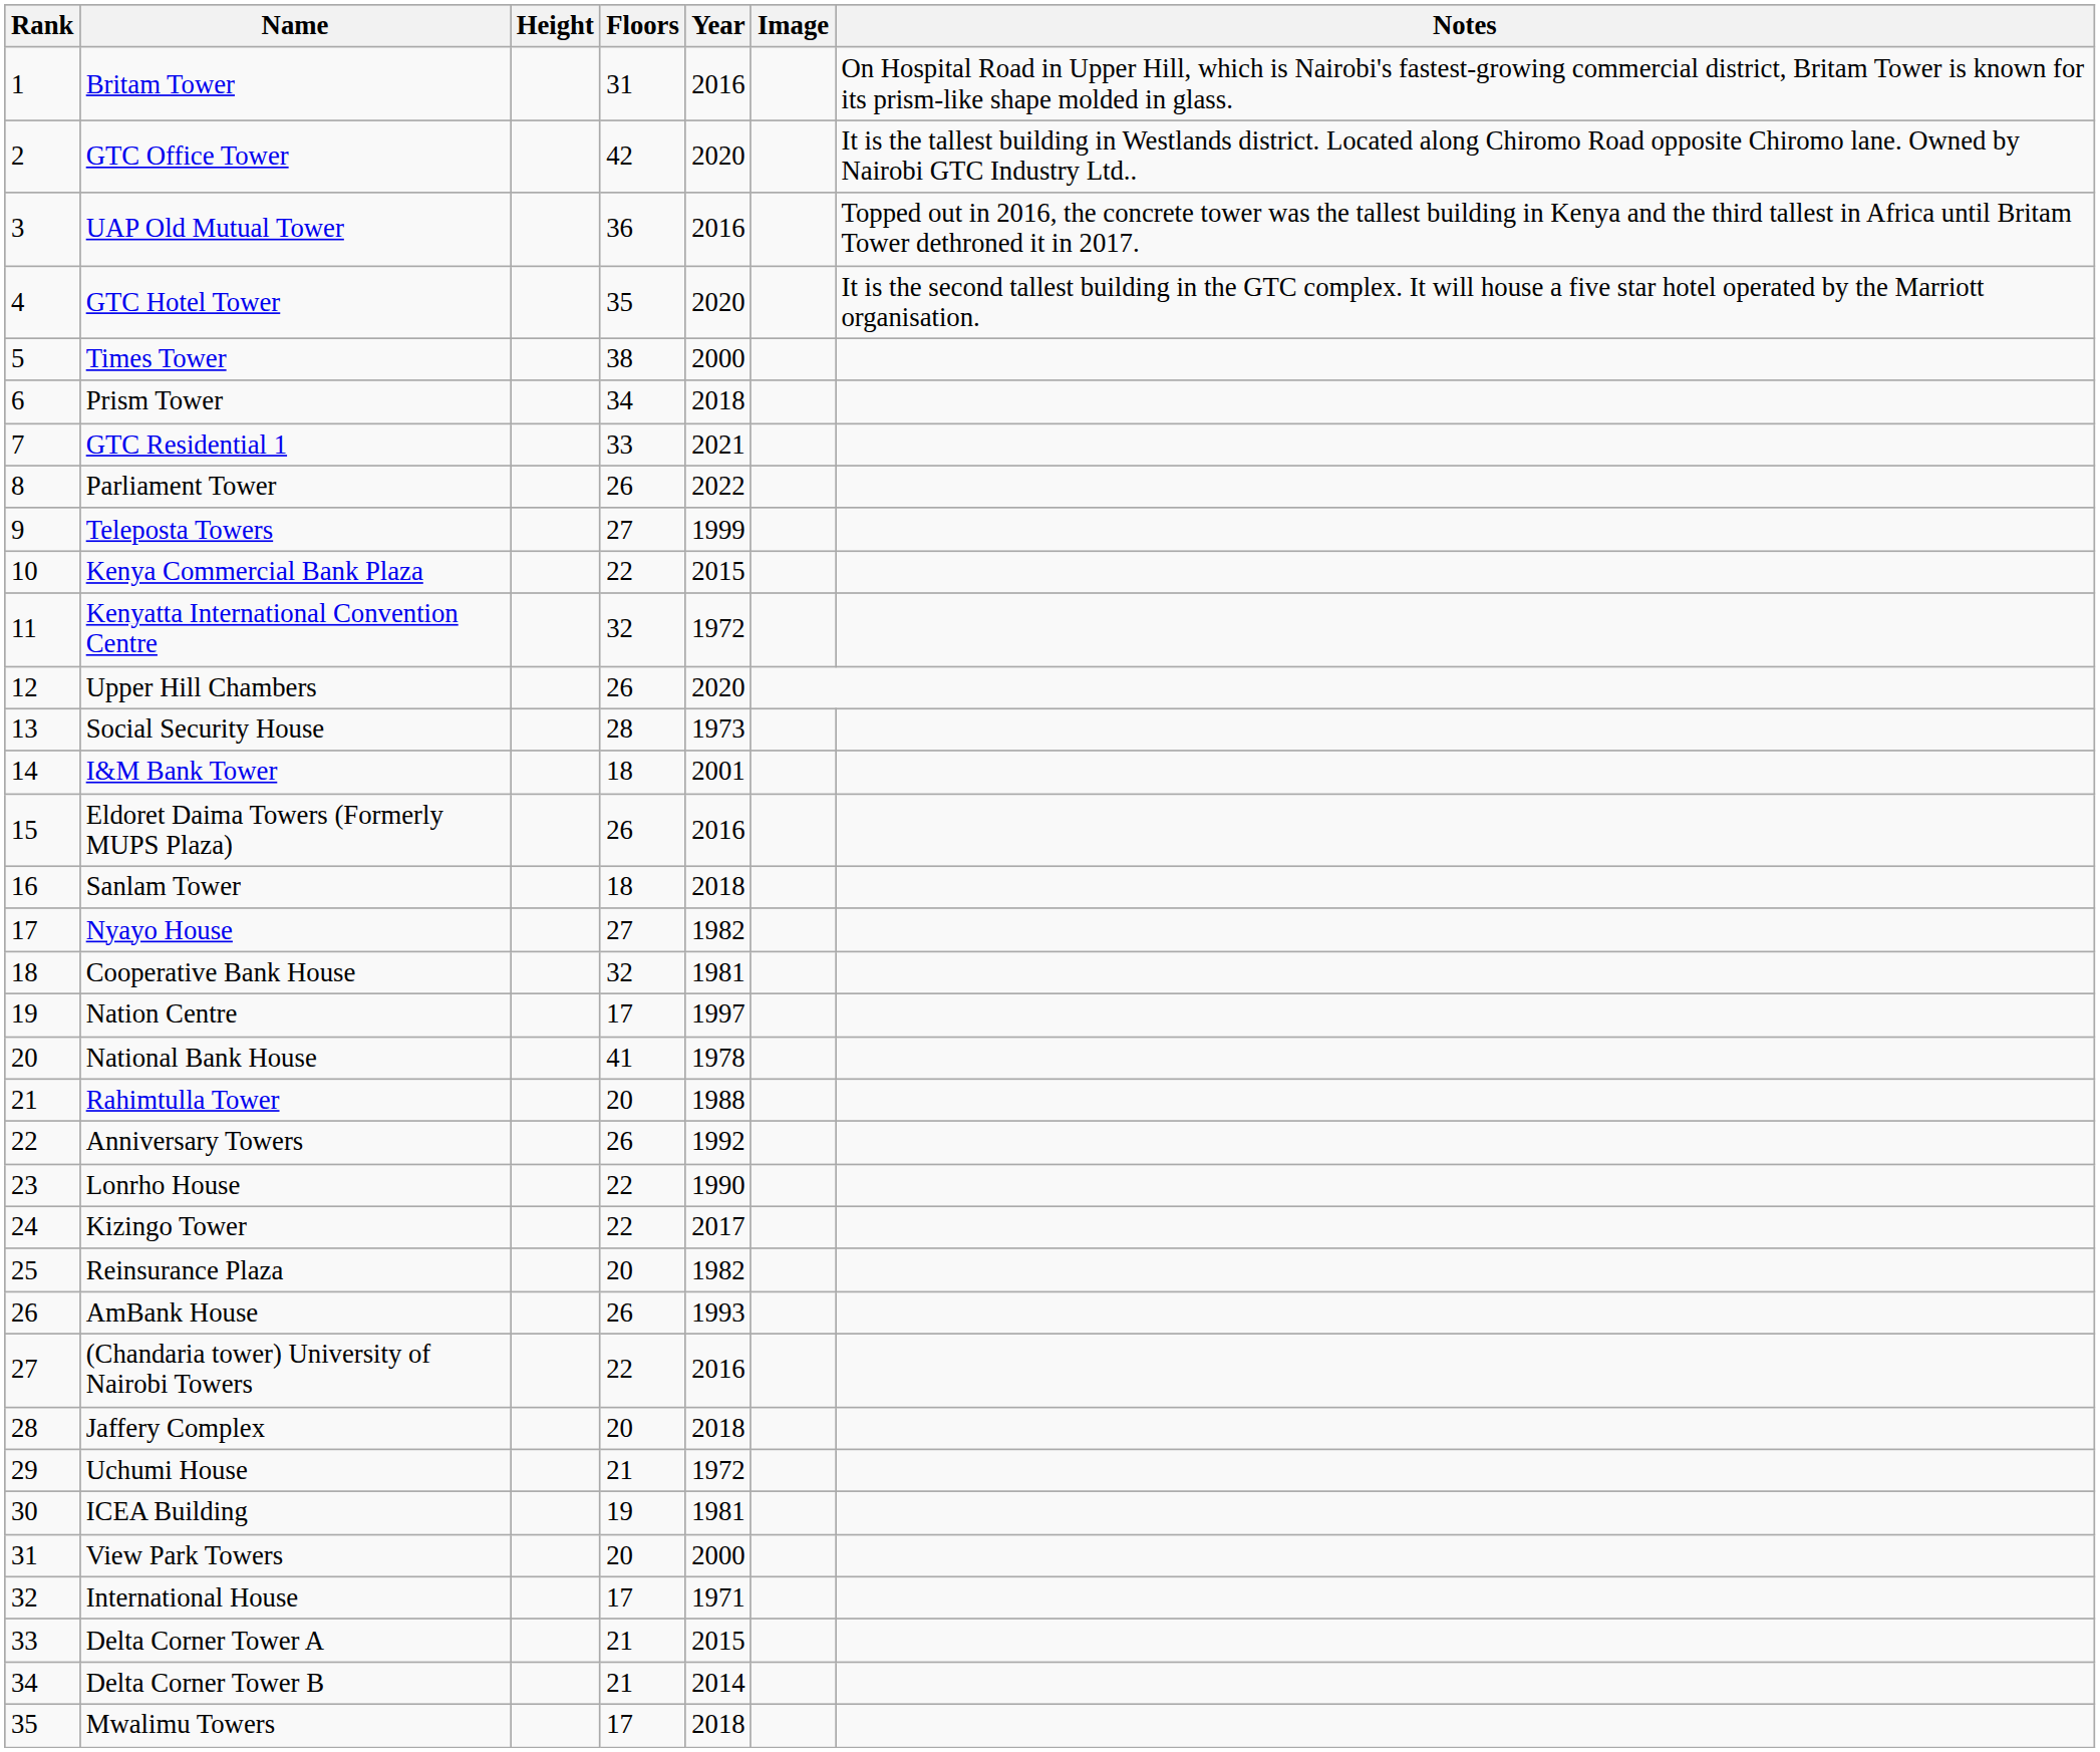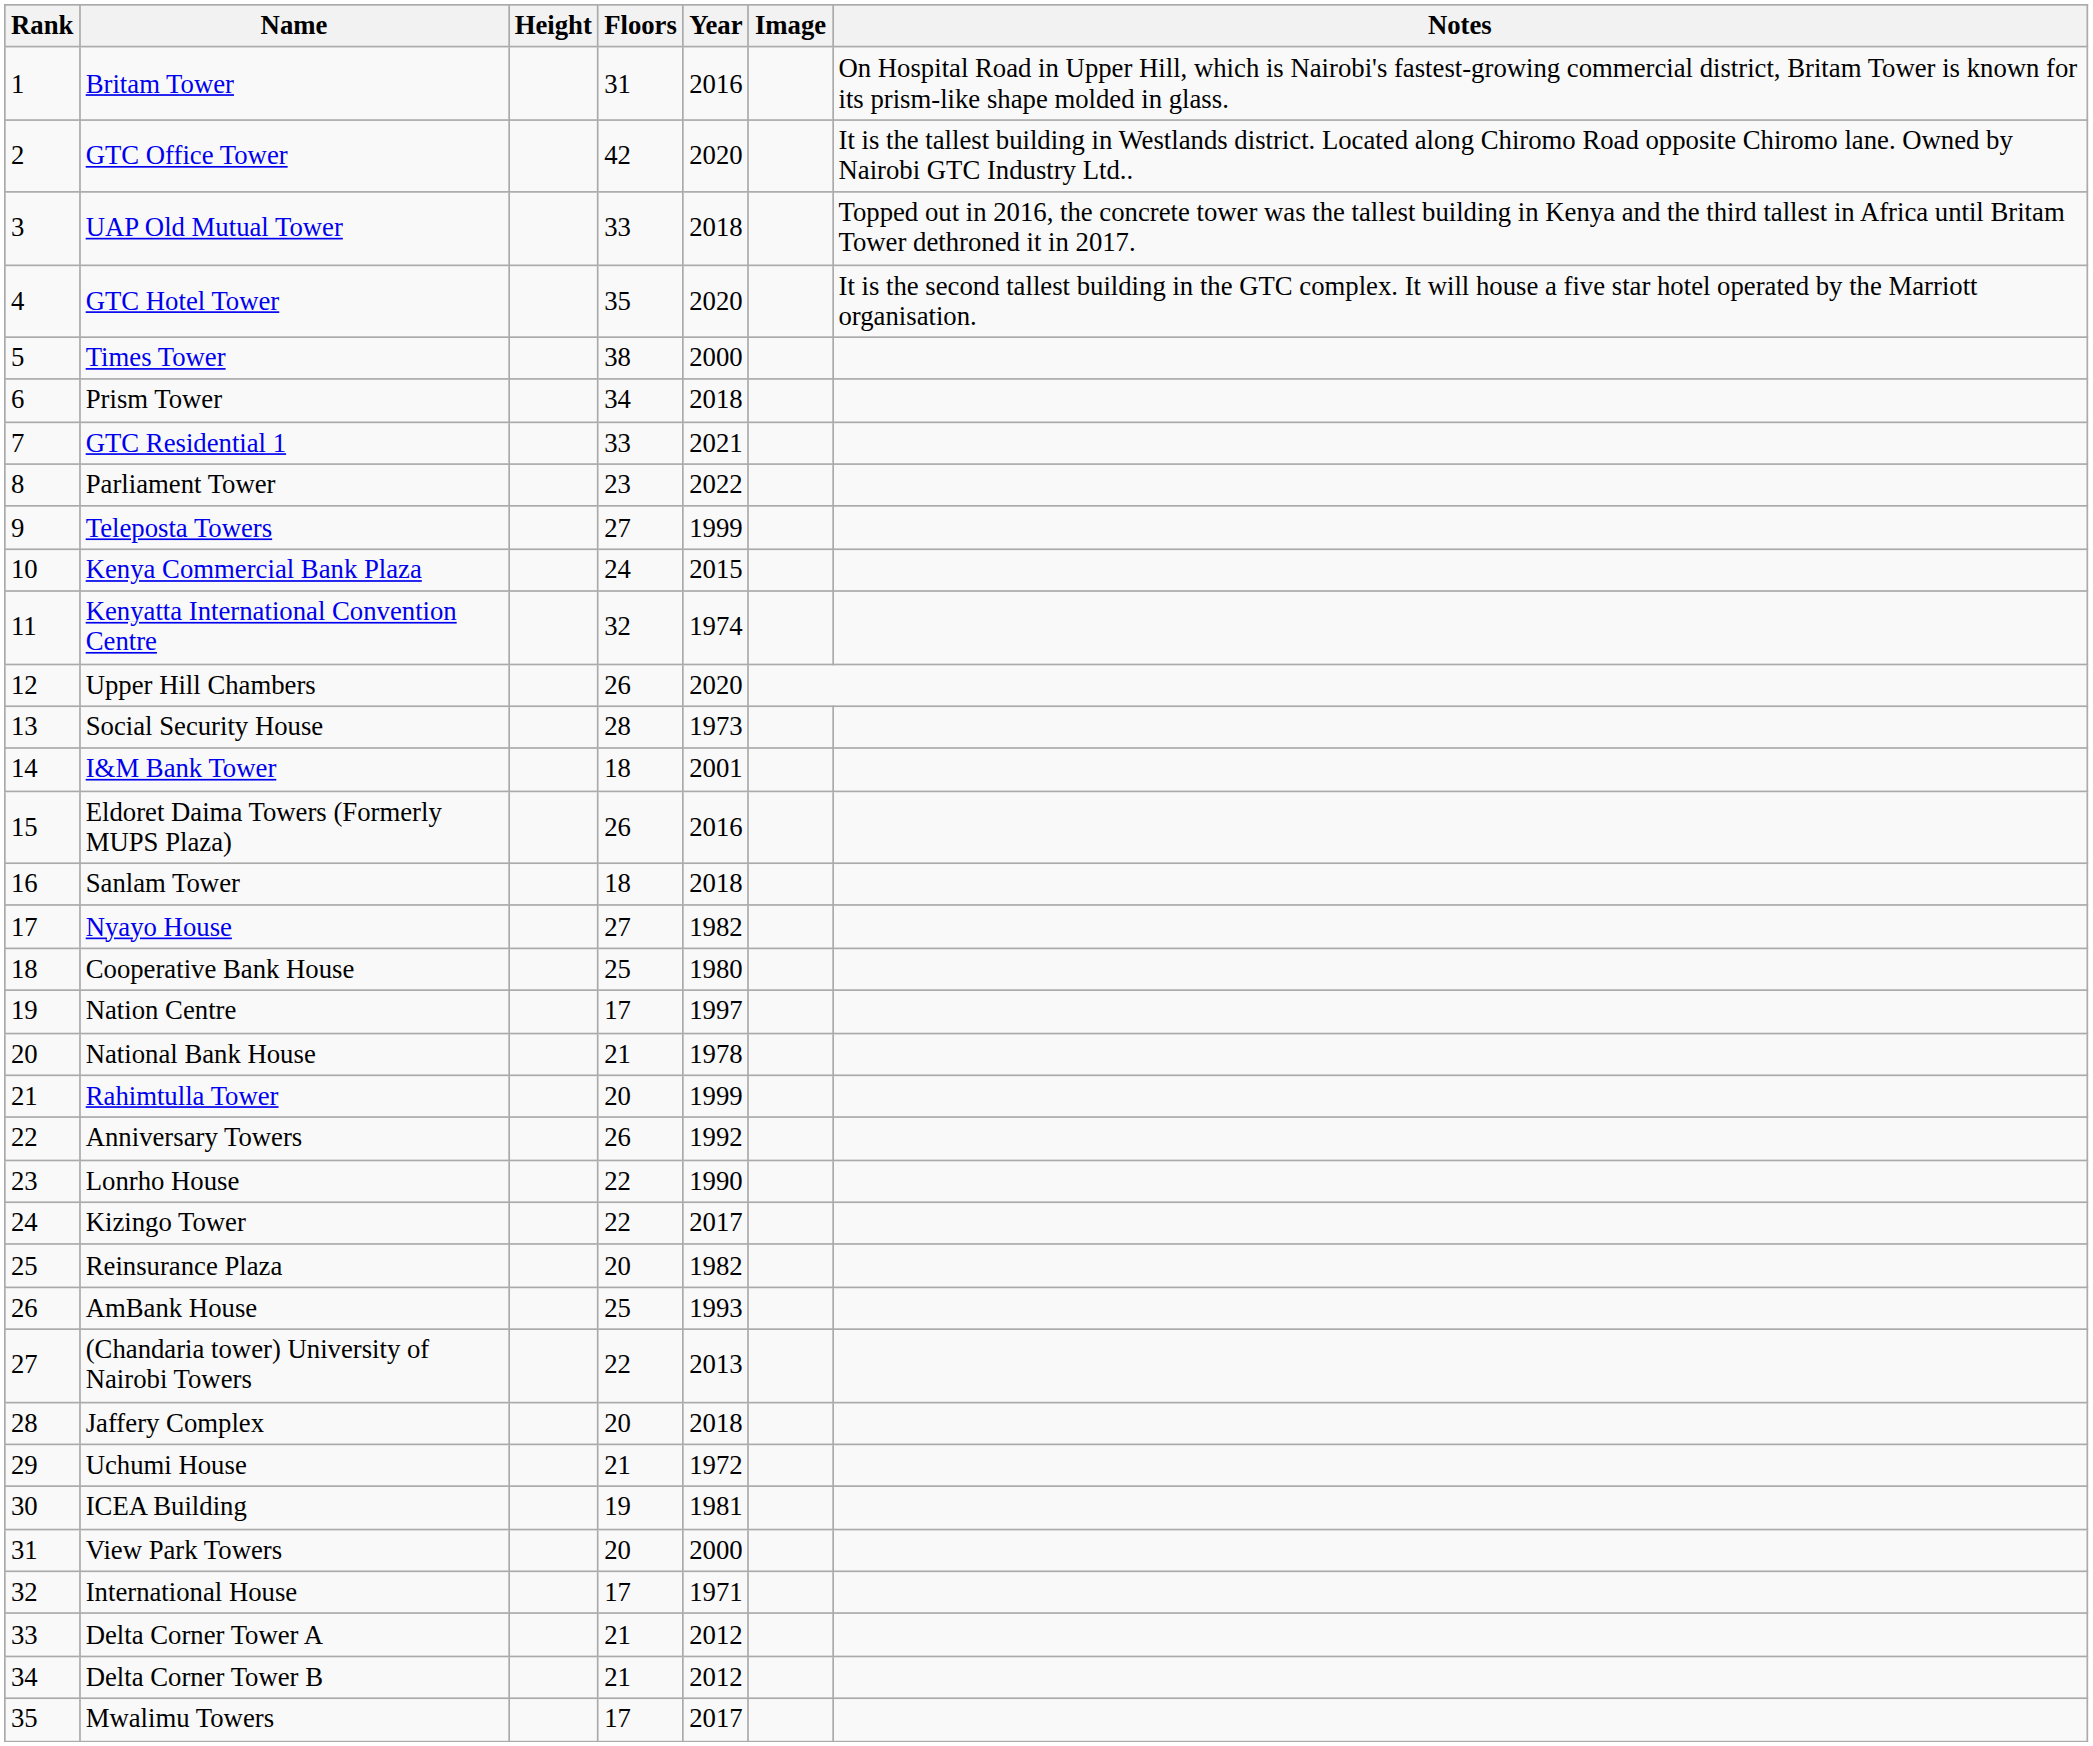UAP Old Mutual Tower | Floors: 36 -> 33
UAP Old Mutual Tower | Year: 2016 -> 2018
Parliament Tower | Floors: 26 -> 23
Kenya Commercial Bank Plaza | Floors: 22 -> 24
Kenyatta International Convention Centre | Year: 1972 -> 1974
Cooperative Bank House | Floors: 32 -> 25
Cooperative Bank House | Year: 1981 -> 1980
National Bank House | Floors: 41 -> 21
Rahimtulla Tower | Year: 1988 -> 1999
AmBank House | Floors: 26 -> 25
(Chandaria tower) University of Nairobi Towers | Year: 2016 -> 2013
Delta Corner Tower A | Year: 2015 -> 2012
Delta Corner Tower B | Year: 2014 -> 2012
Mwalimu Towers | Year: 2018 -> 2017
